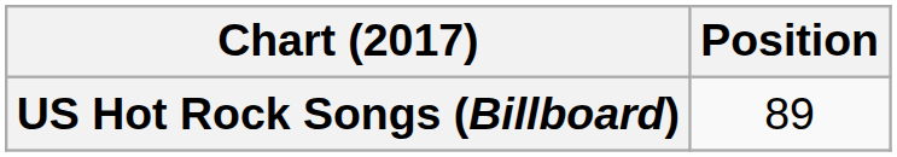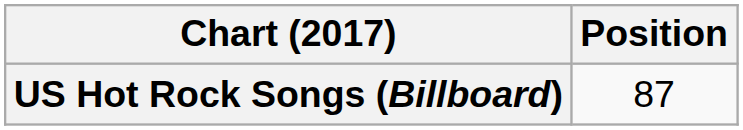US Hot Rock Songs (Billboard) | Position: 89 -> 87
